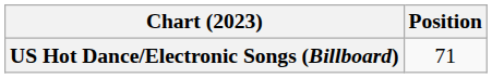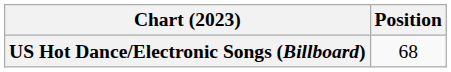US Hot Dance/Electronic Songs (Billboard) | Position: 71 -> 68
